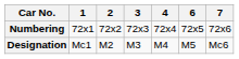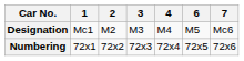rows swapped: Designation <-> Numbering
